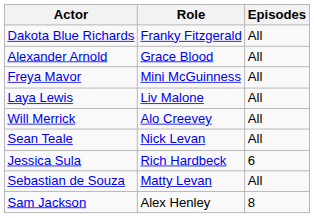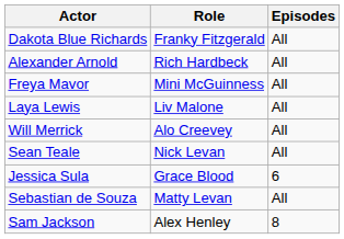Alexander Arnold | Role: Grace Blood -> Rich Hardbeck
Jessica Sula | Role: Rich Hardbeck -> Grace Blood
